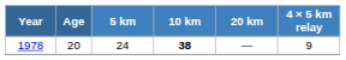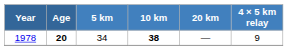1978 | Age: normal -> bold
1978 | 5 km: 24 -> 34
